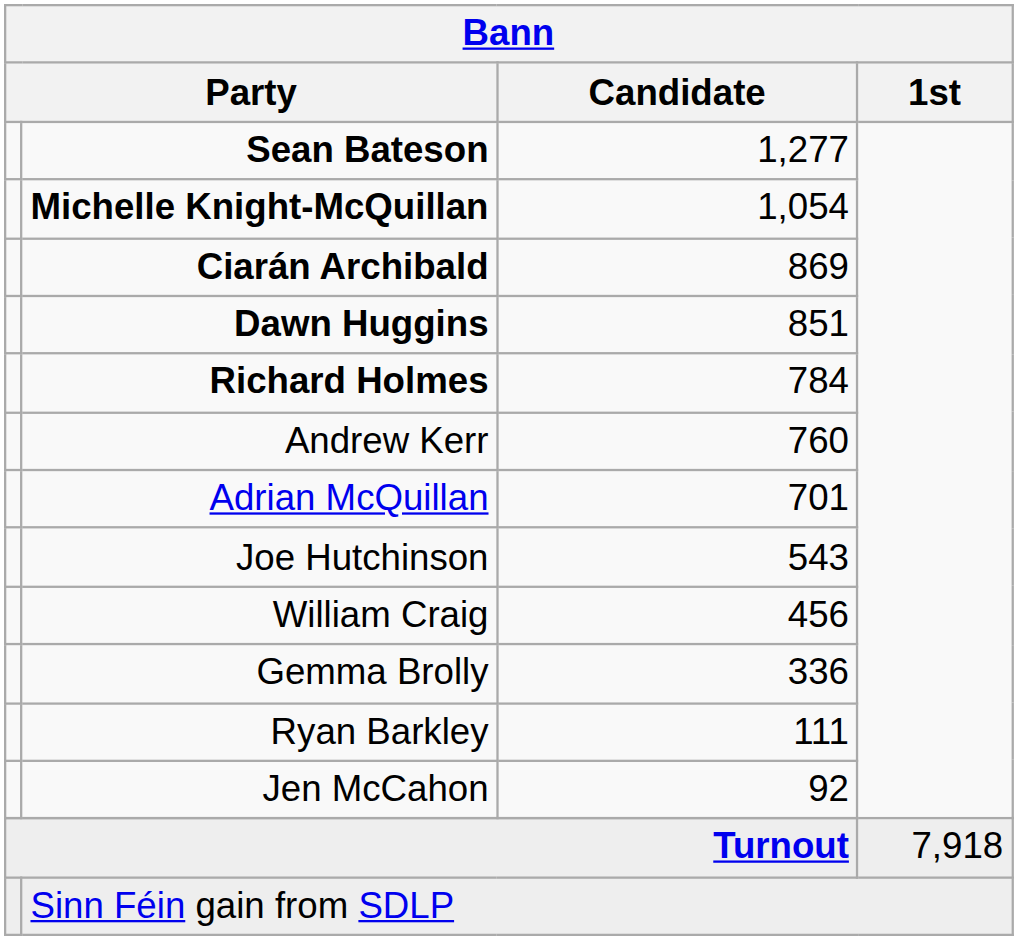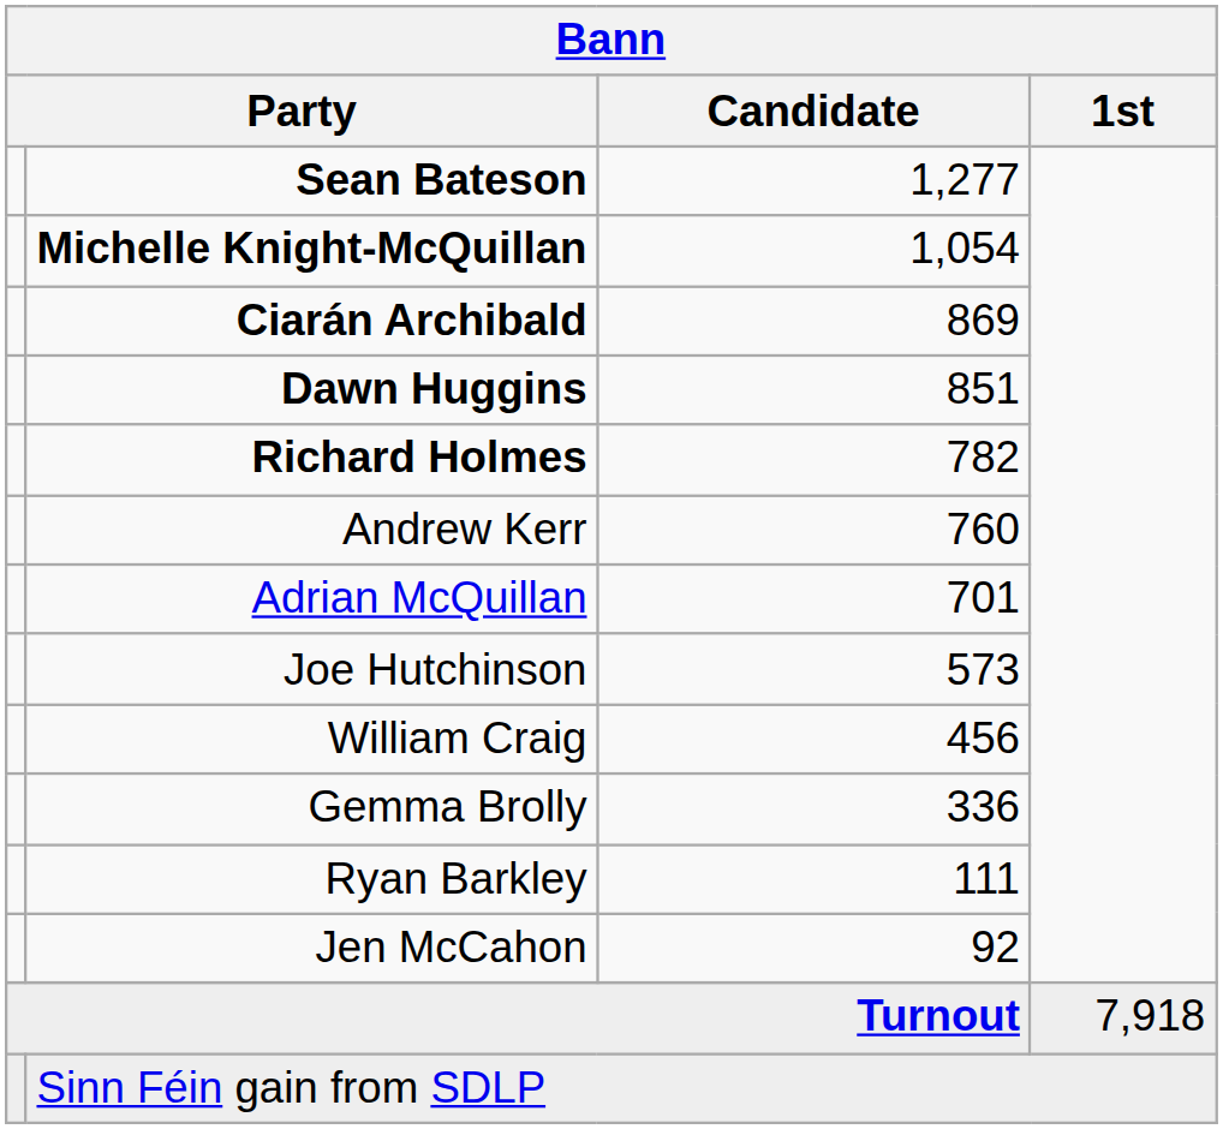Richard Holmes | Bann / Candidate: 784 -> 782
Joe Hutchinson | Bann / Candidate: 543 -> 573
